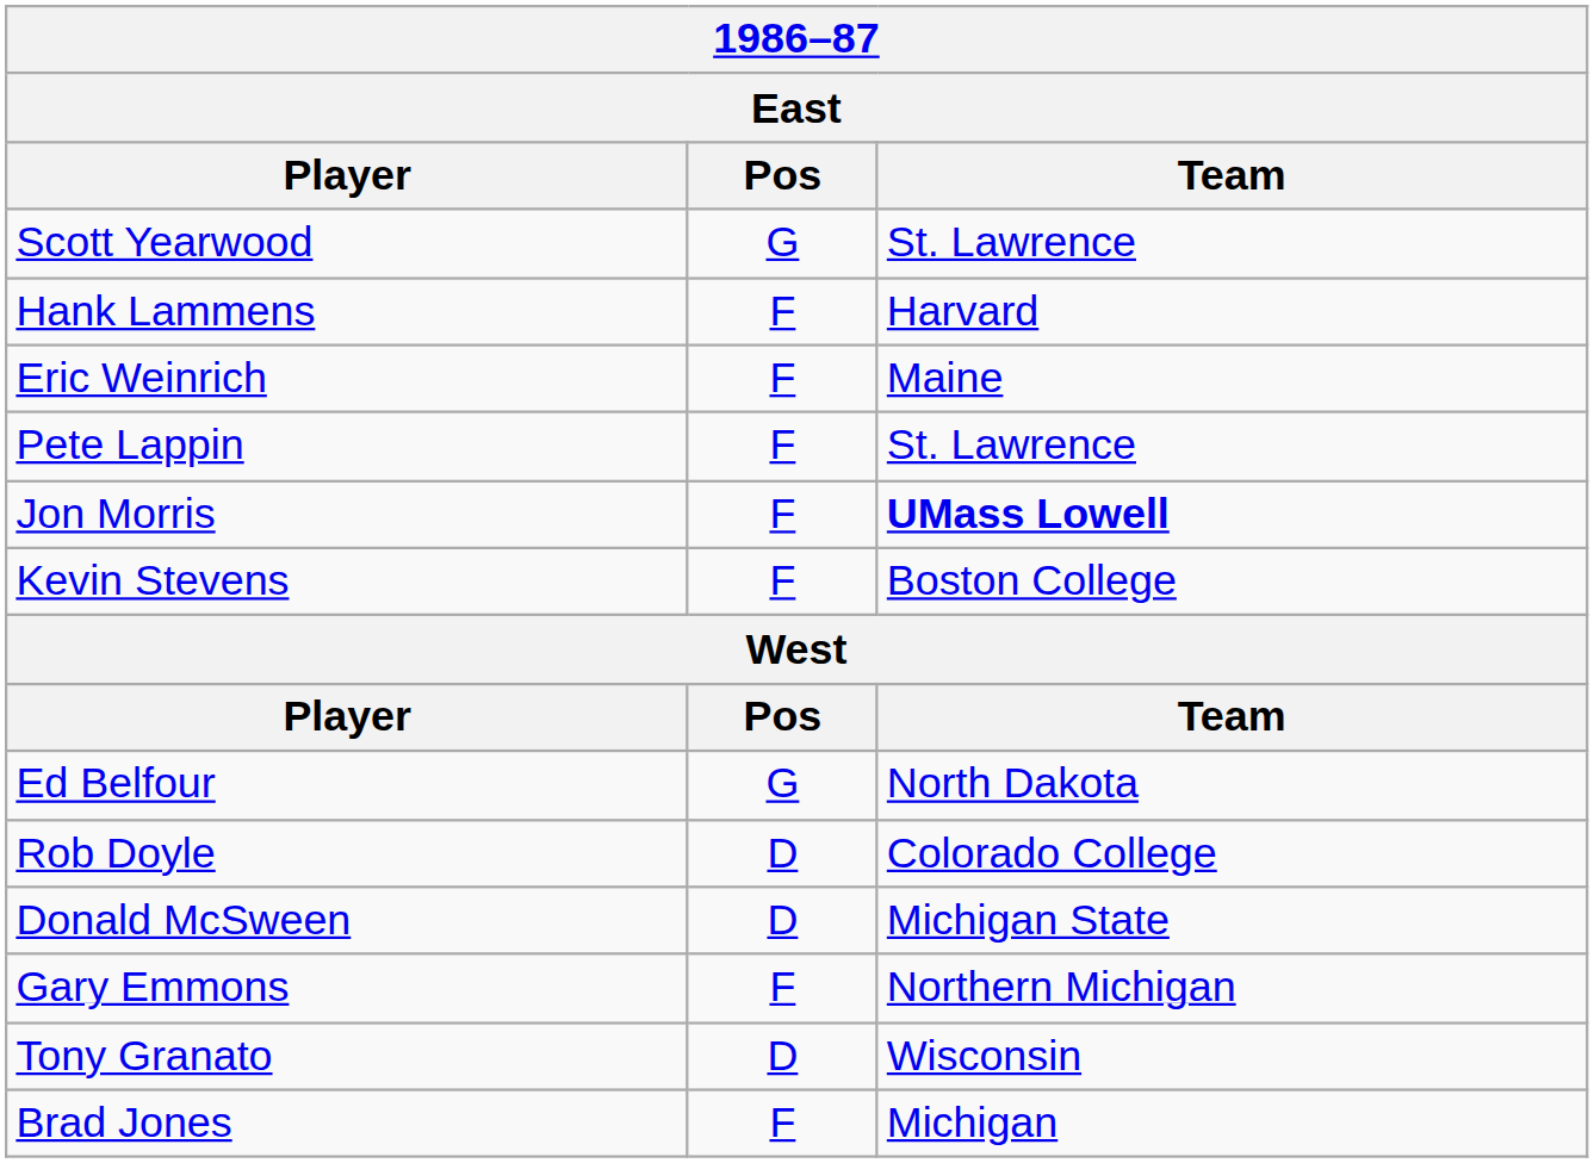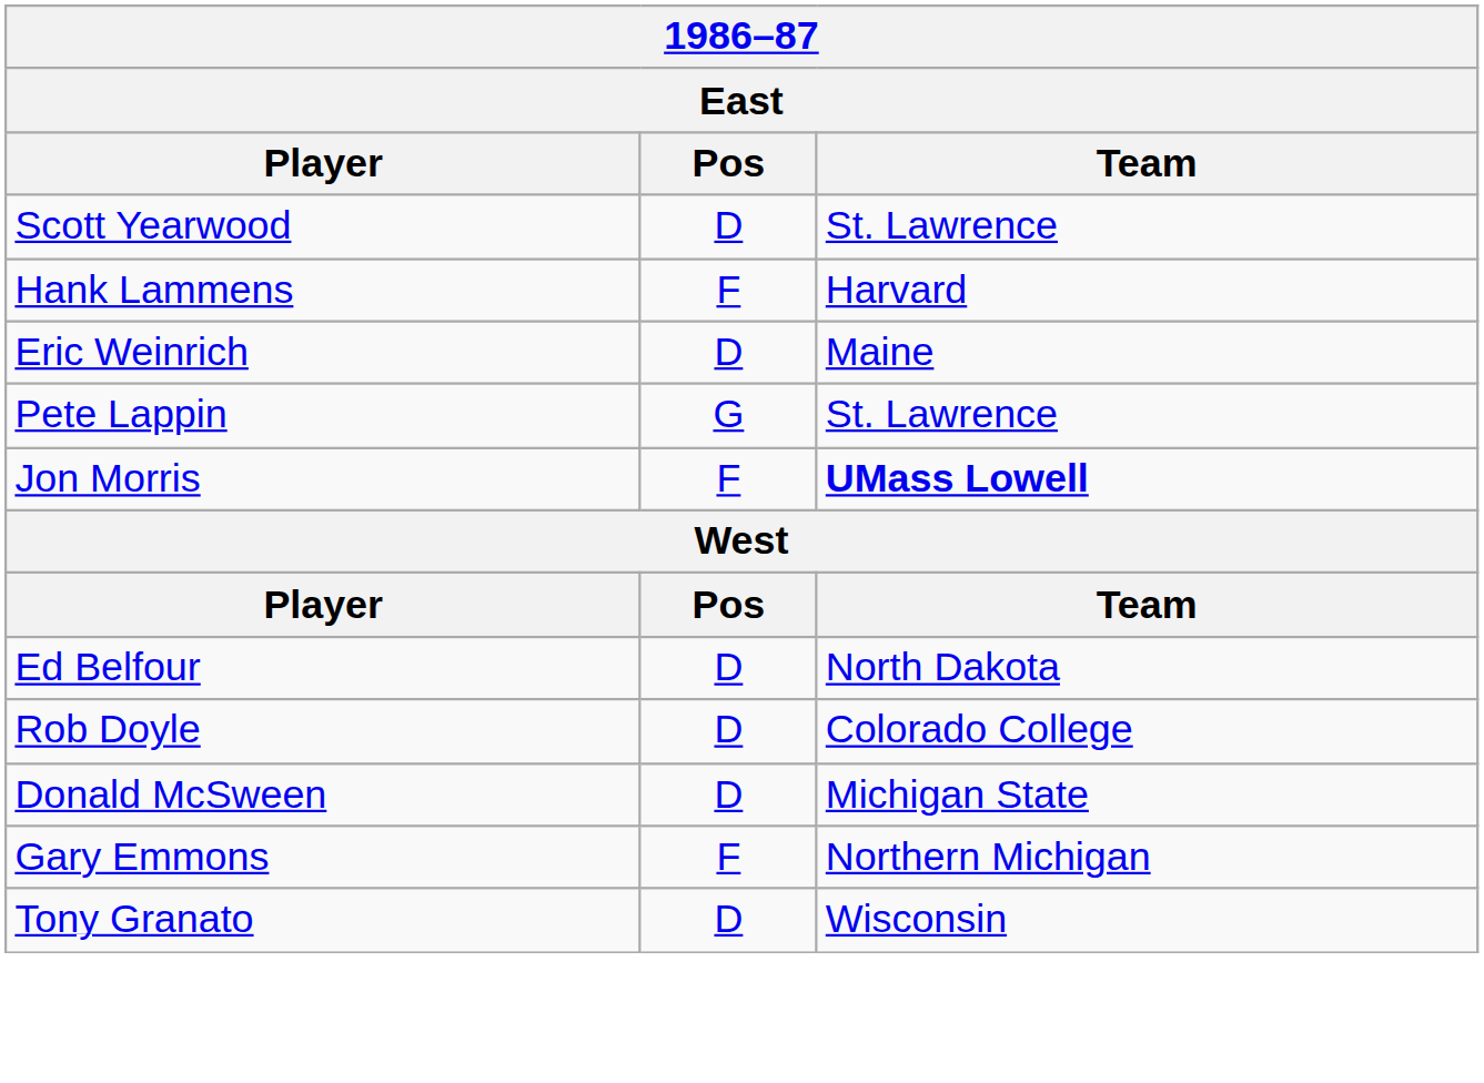Scott Yearwood | Pos: G -> D
Eric Weinrich | Pos: F -> D
Pete Lappin | Pos: F -> G
- row: Kevin Stevens | F | Boston College
Ed Belfour | Pos: G -> D
- row: Brad Jones | F | Michigan
